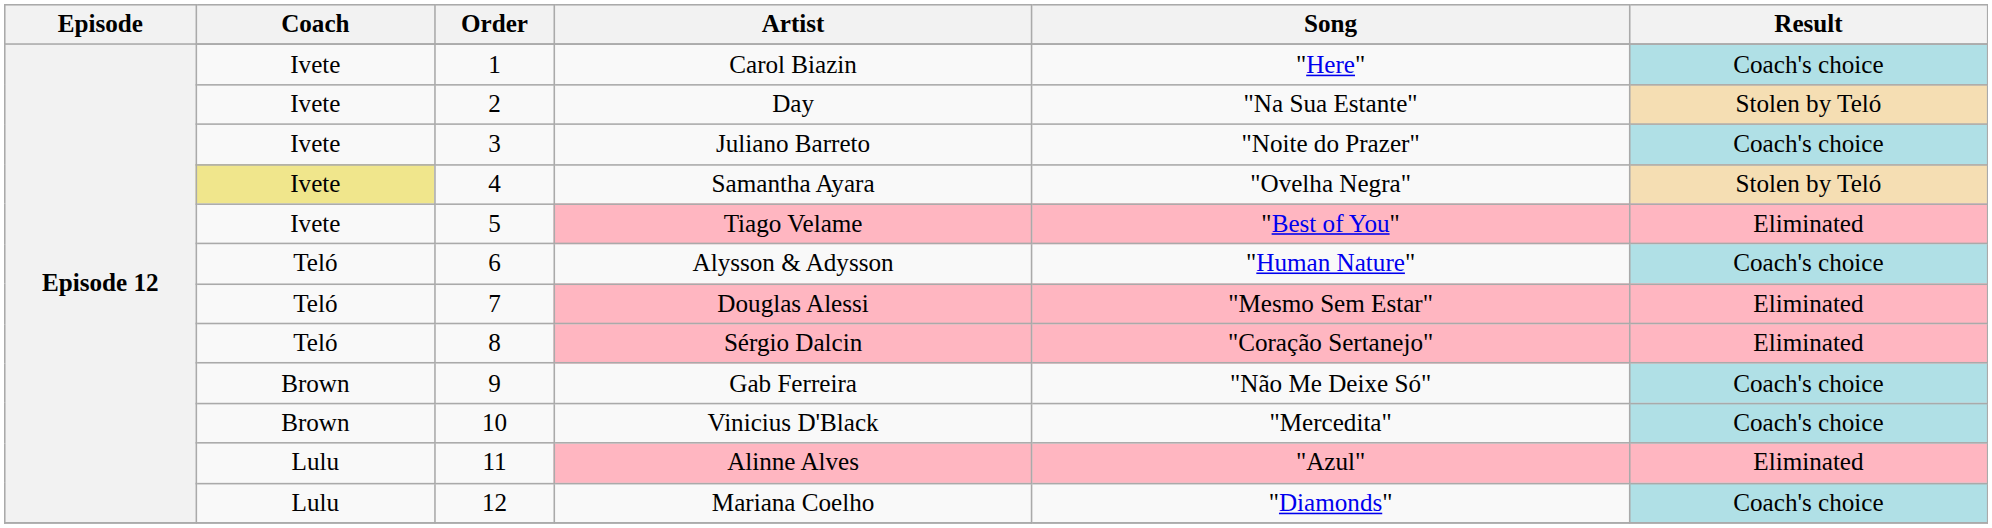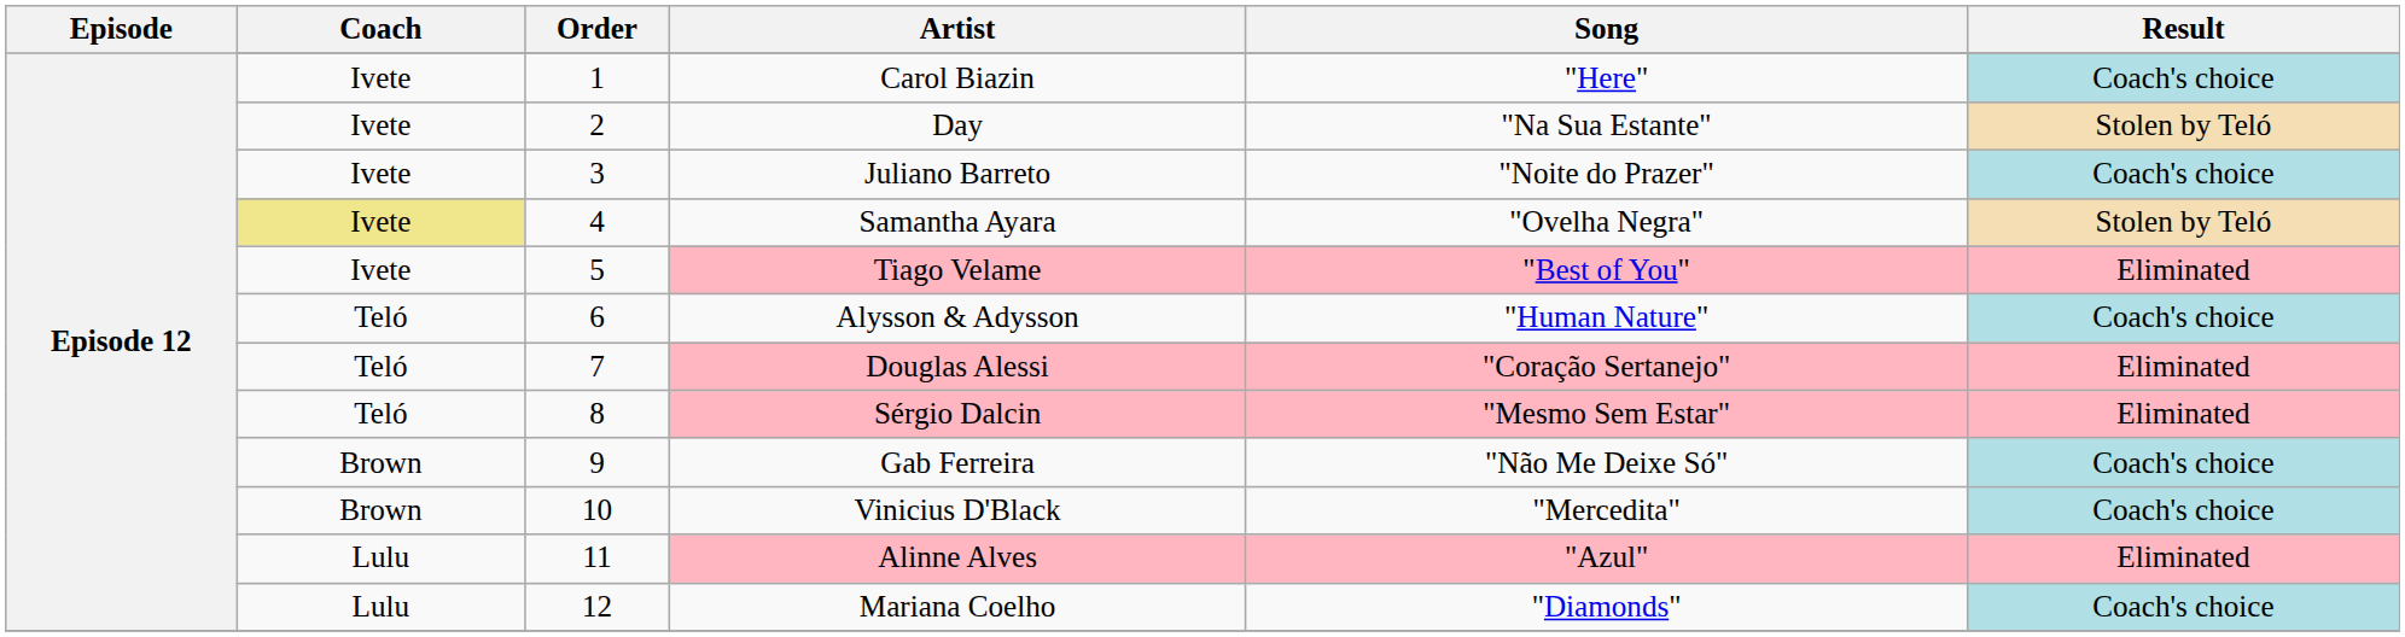Douglas Alessi | Song: "Mesmo Sem Estar" -> "Coração Sertanejo"
Sérgio Dalcin | Song: "Coração Sertanejo" -> "Mesmo Sem Estar"
